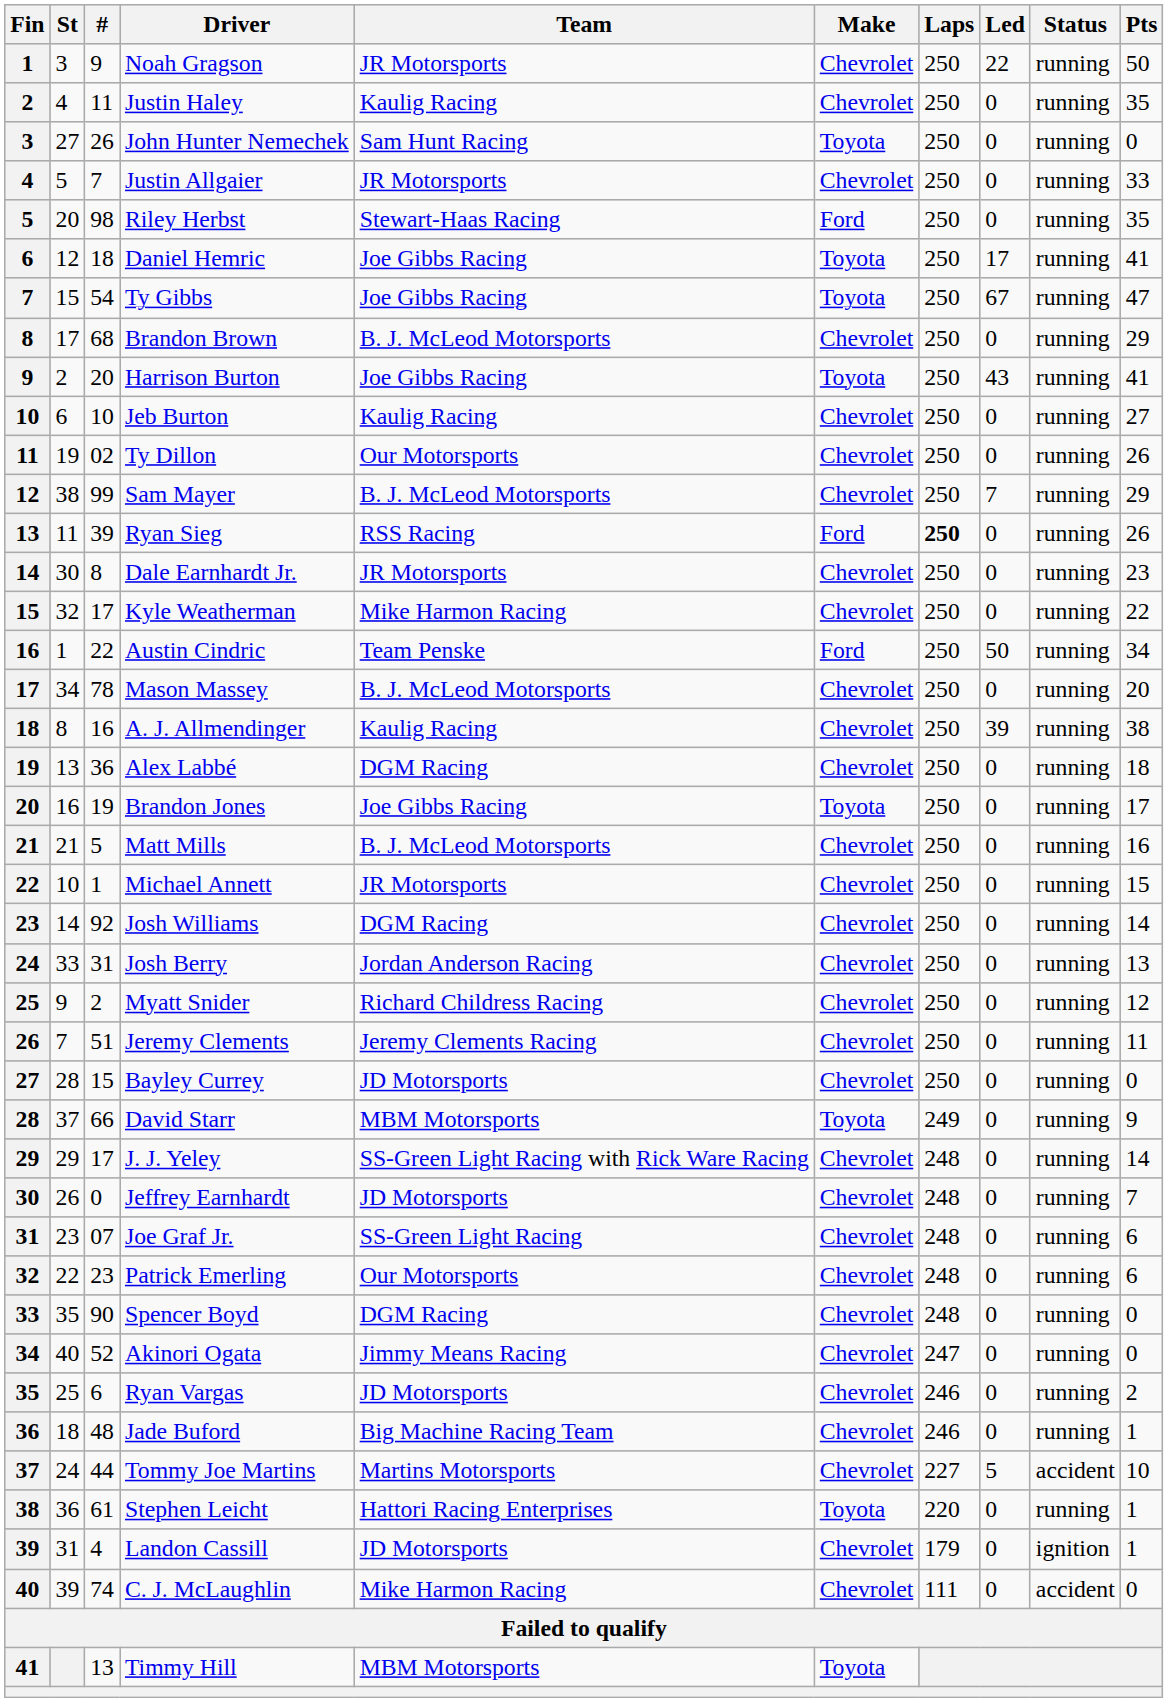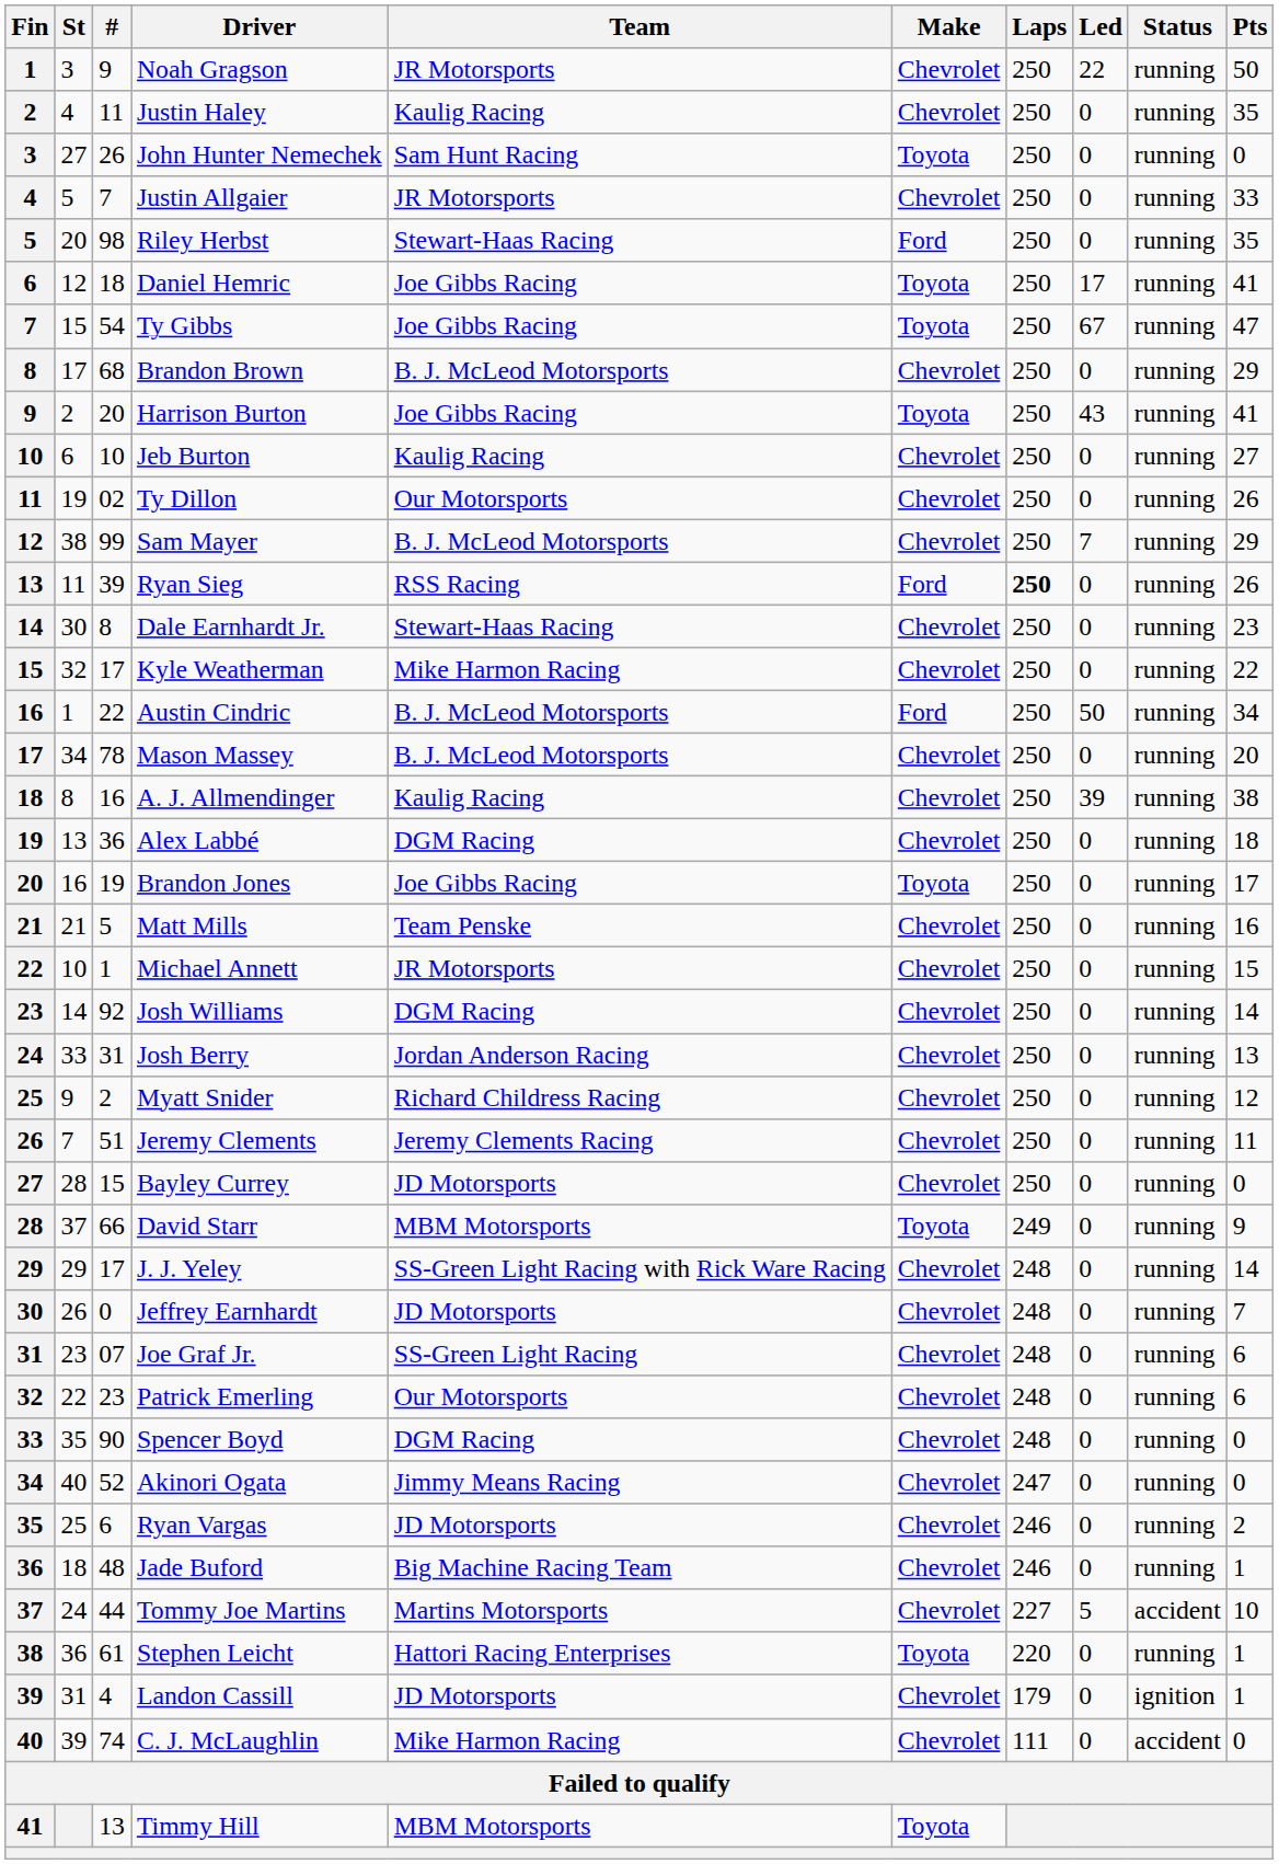Dale Earnhardt Jr. | Team: JR Motorsports -> Stewart-Haas Racing
Austin Cindric | Team: Team Penske -> B. J. McLeod Motorsports
Matt Mills | Team: B. J. McLeod Motorsports -> Team Penske
